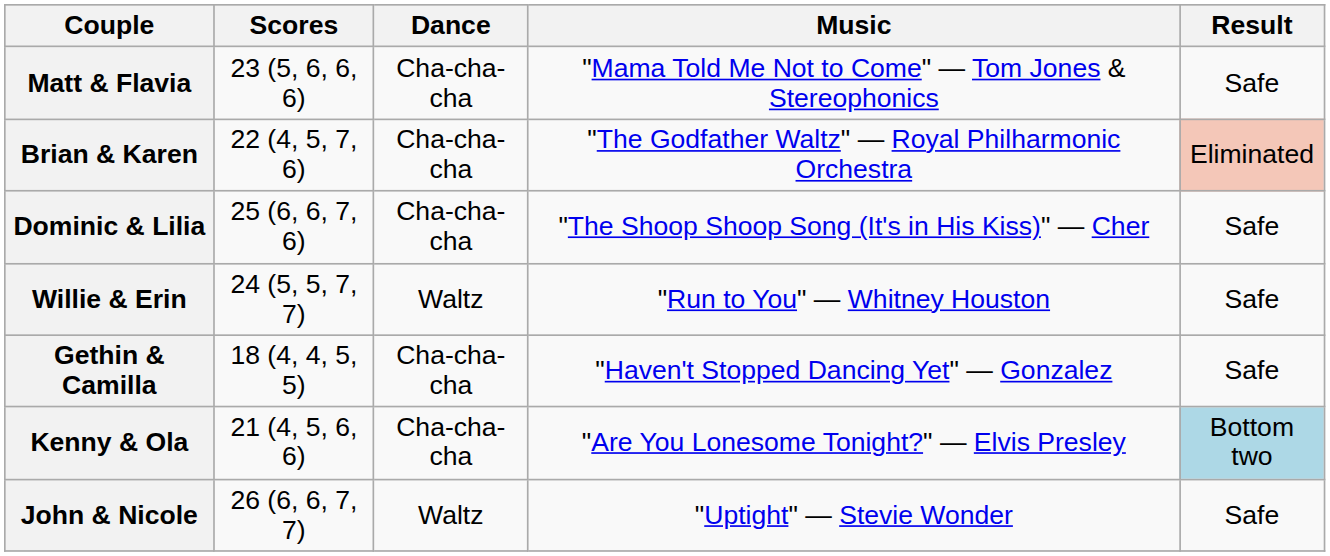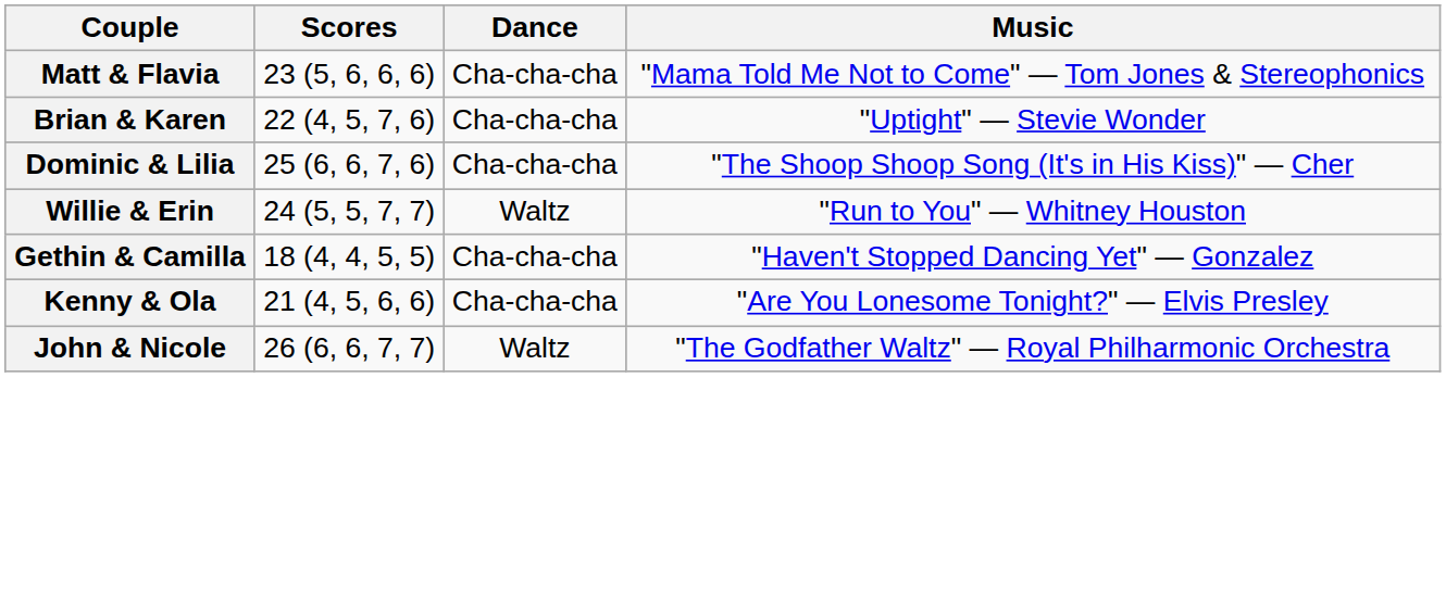- column: Result | Safe | Eliminated | Safe | Safe | Safe | Bottom two | Safe
Brian & Karen | Music: "The Godfather Waltz" — Royal Philharmonic Orchestra -> "Uptight" — Stevie Wonder
John & Nicole | Music: "Uptight" — Stevie Wonder -> "The Godfather Waltz" — Royal Philharmonic Orchestra
